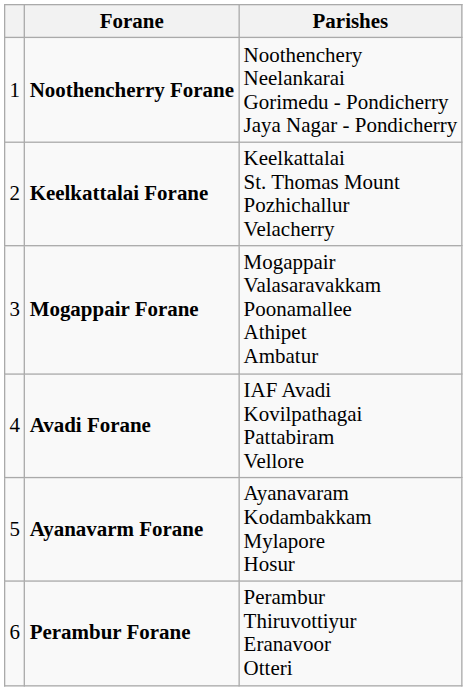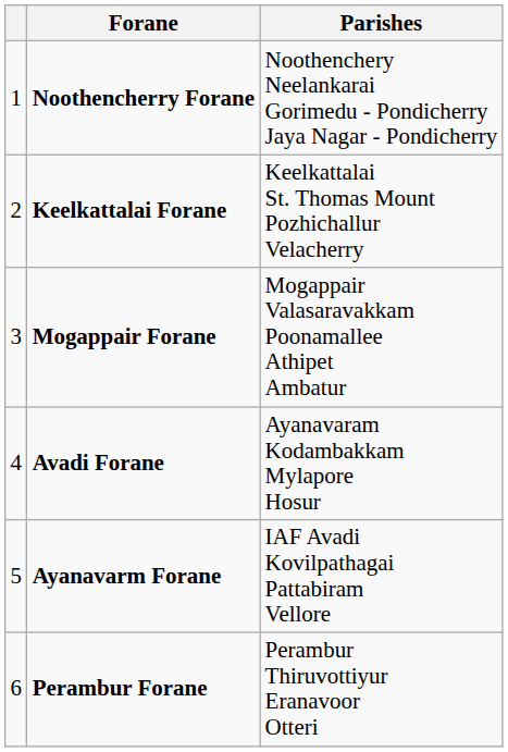Avadi Forane | Parishes: IAF Avadi Kovilpathagai Pattabiram Vellore -> Ayanavaram Kodambakkam Mylapore Hosur
Ayanavarm Forane | Parishes: Ayanavaram Kodambakkam Mylapore Hosur -> IAF Avadi Kovilpathagai Pattabiram Vellore
